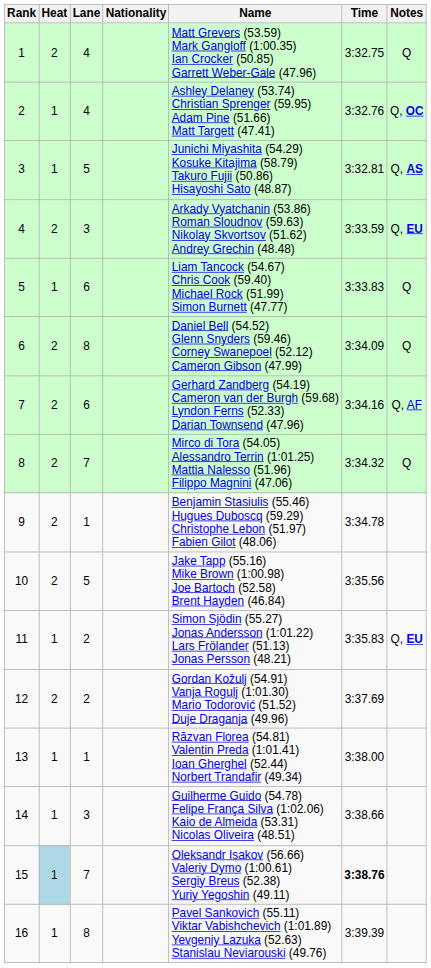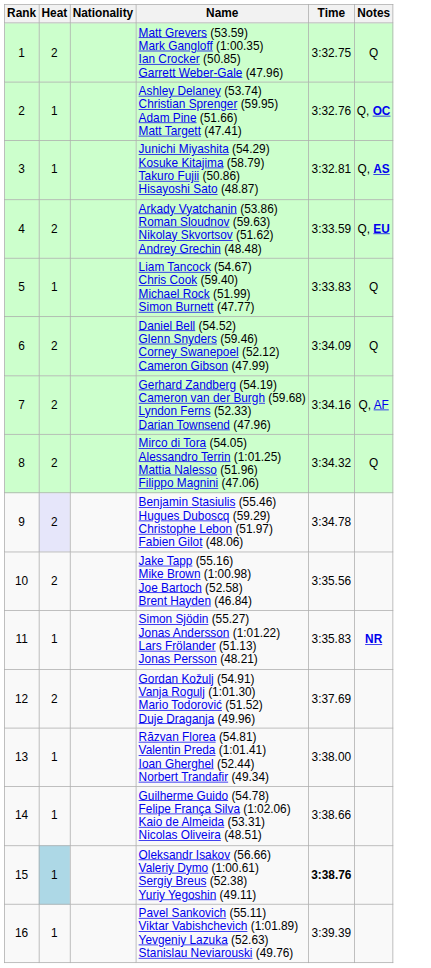- column: Lane | 4 | 4 | 5 | 3 | 6 | 8 | 6 | 7 | 1 | 5 | 2 | 2 | 1 | 3 | 7 | 8
9 | Heat: no background -> lavender background
11 | Notes: Q, EU -> NR
